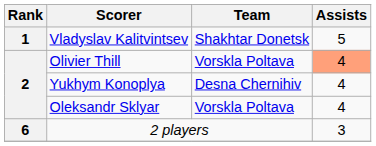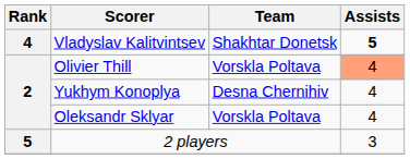Vladyslav Kalitvintsev | Rank: 1 -> 4
Vladyslav Kalitvintsev | Assists: normal -> bold
2 players | Rank: 6 -> 5
